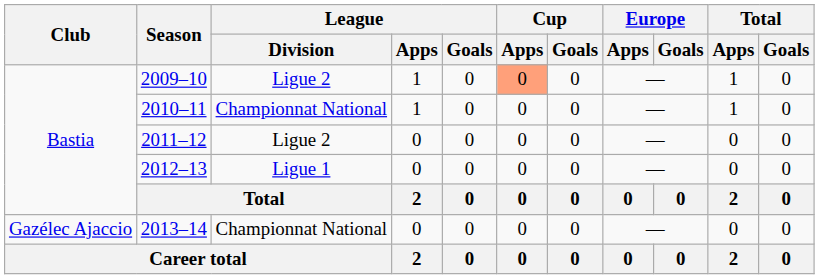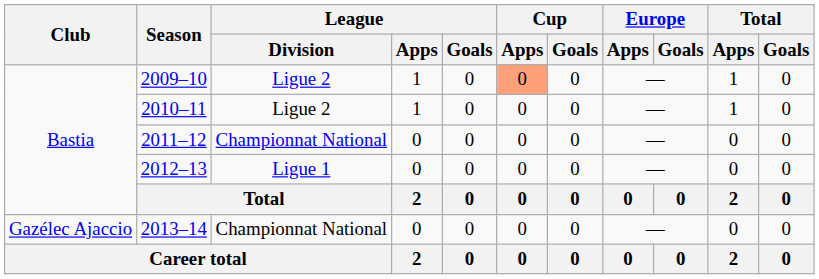2010–11 | League / Division: Championnat National -> Ligue 2
2011–12 | League / Division: Ligue 2 -> Championnat National
